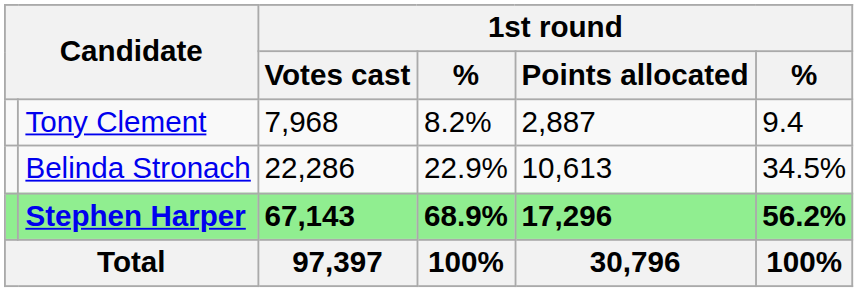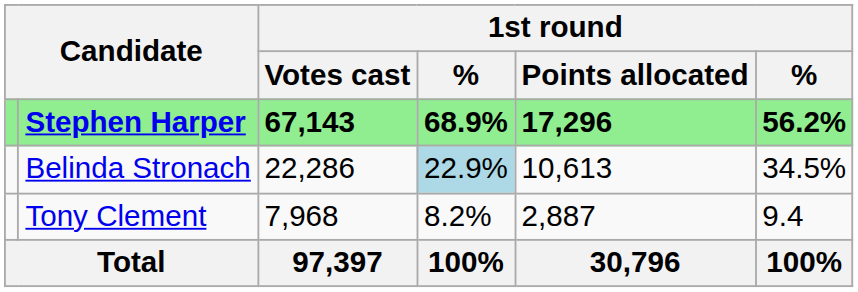rows swapped: Stephen Harper <-> Tony Clement
Belinda Stronach | column 4: no background -> lightblue background
